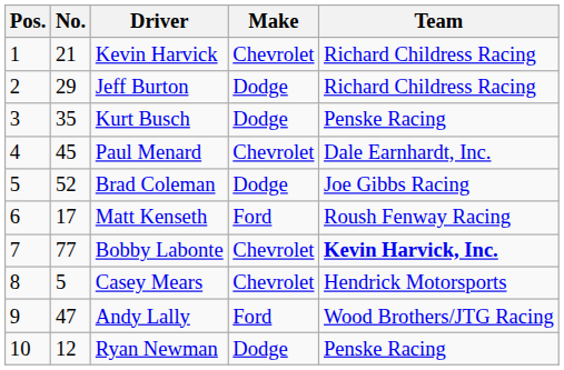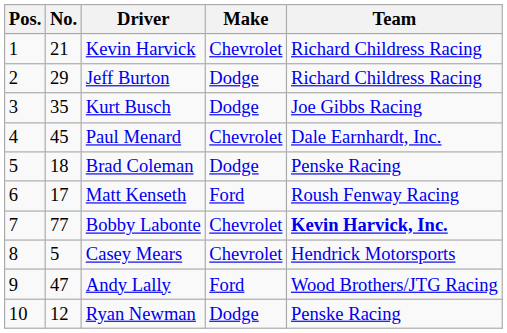Kurt Busch | Team: Penske Racing -> Joe Gibbs Racing
Brad Coleman | No.: 52 -> 18
Brad Coleman | Team: Joe Gibbs Racing -> Penske Racing
